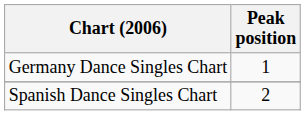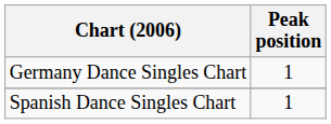Spanish Dance Singles Chart | Peak position: 2 -> 1
